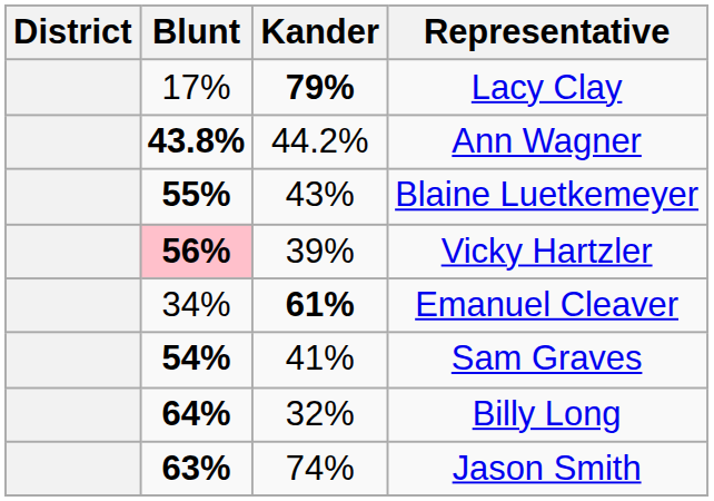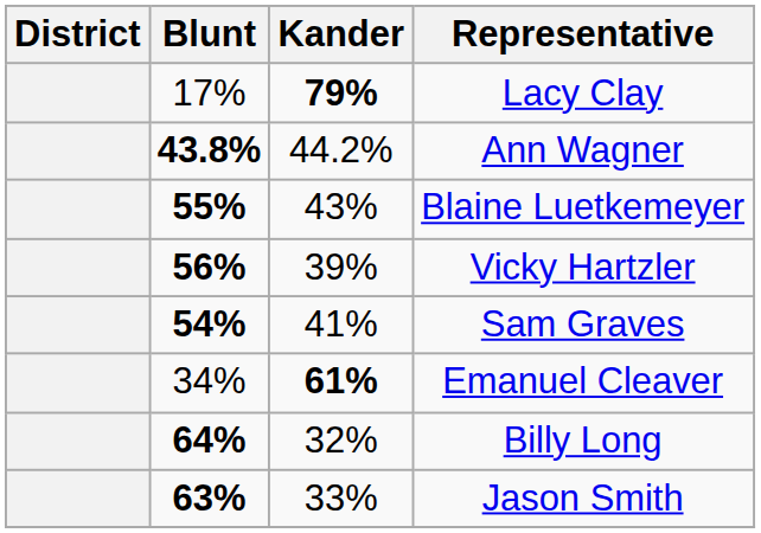Vicky Hartzler | Blunt: pink background -> no background
rows swapped: Emanuel Cleaver <-> Sam Graves
Jason Smith | Kander: 74% -> 33%
